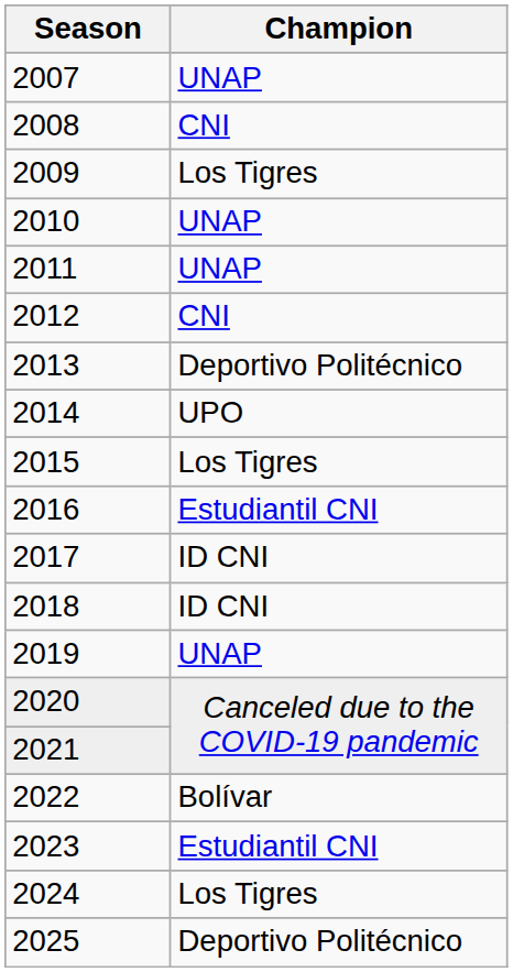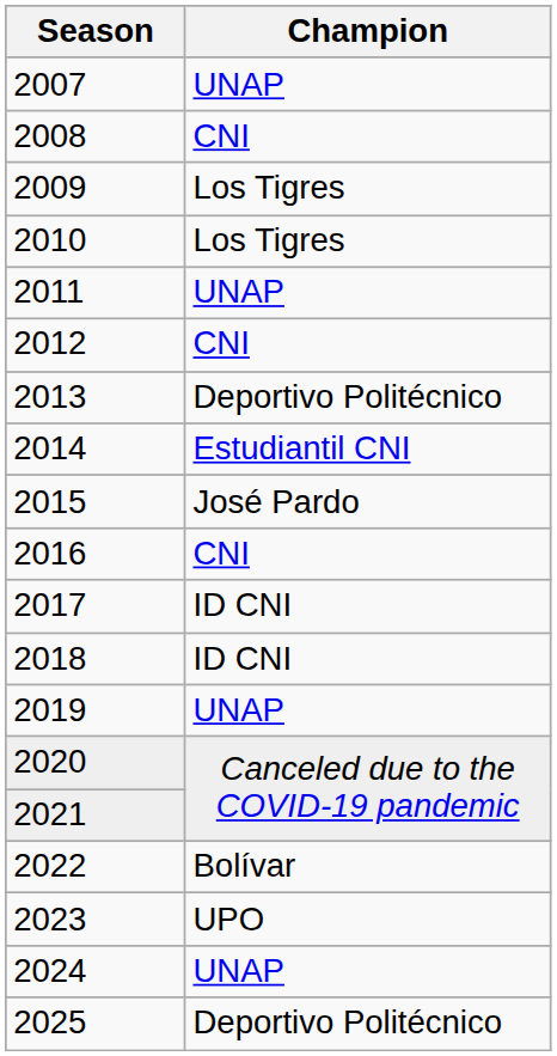2010 | Champion: UNAP -> Los Tigres
2014 | Champion: UPO -> Estudiantil CNI
2015 | Champion: Los Tigres -> José Pardo
2016 | Champion: Estudiantil CNI -> CNI
2023 | Champion: Estudiantil CNI -> UPO
2024 | Champion: Los Tigres -> UNAP
